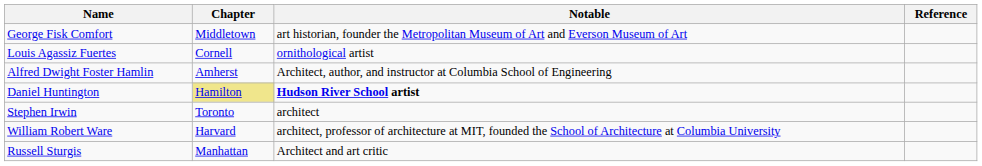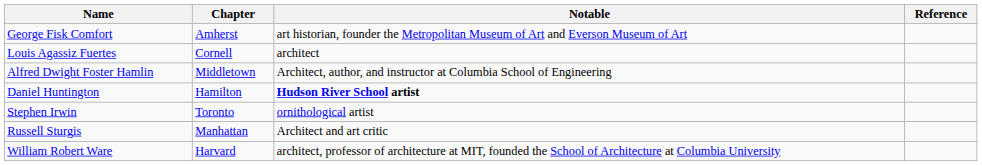George Fisk Comfort | Chapter: Middletown -> Amherst
Louis Agassiz Fuertes | Notable: ornithological artist -> architect
Alfred Dwight Foster Hamlin | Chapter: Amherst -> Middletown
Daniel Huntington | Chapter: khaki background -> no background
Stephen Irwin | Notable: architect -> ornithological artist
rows swapped: Russell Sturgis <-> William Robert Ware
